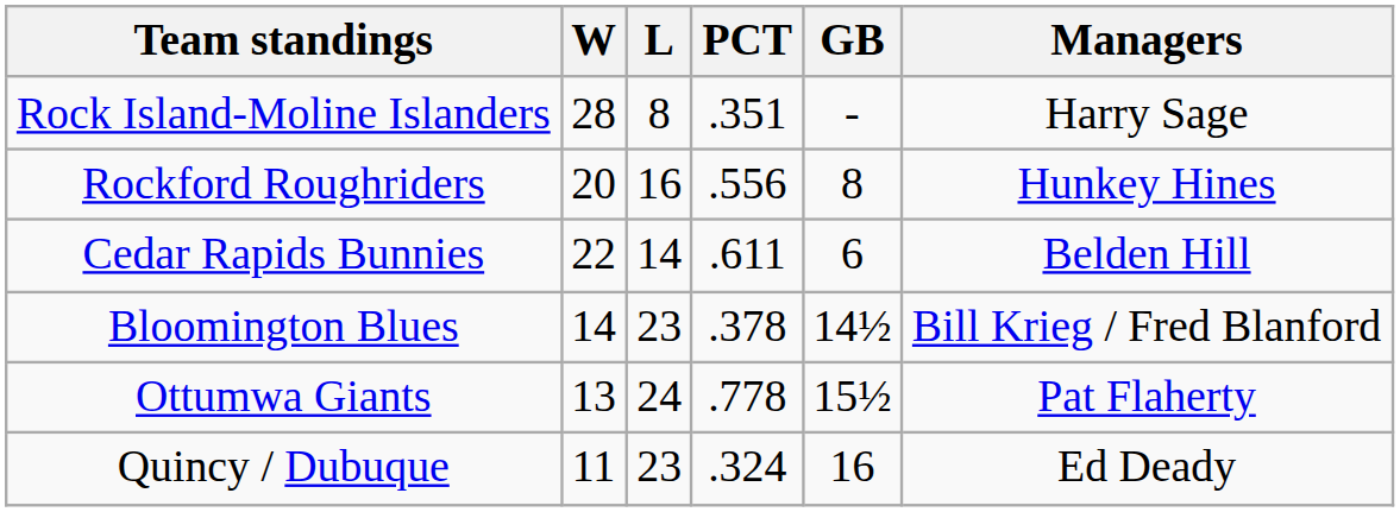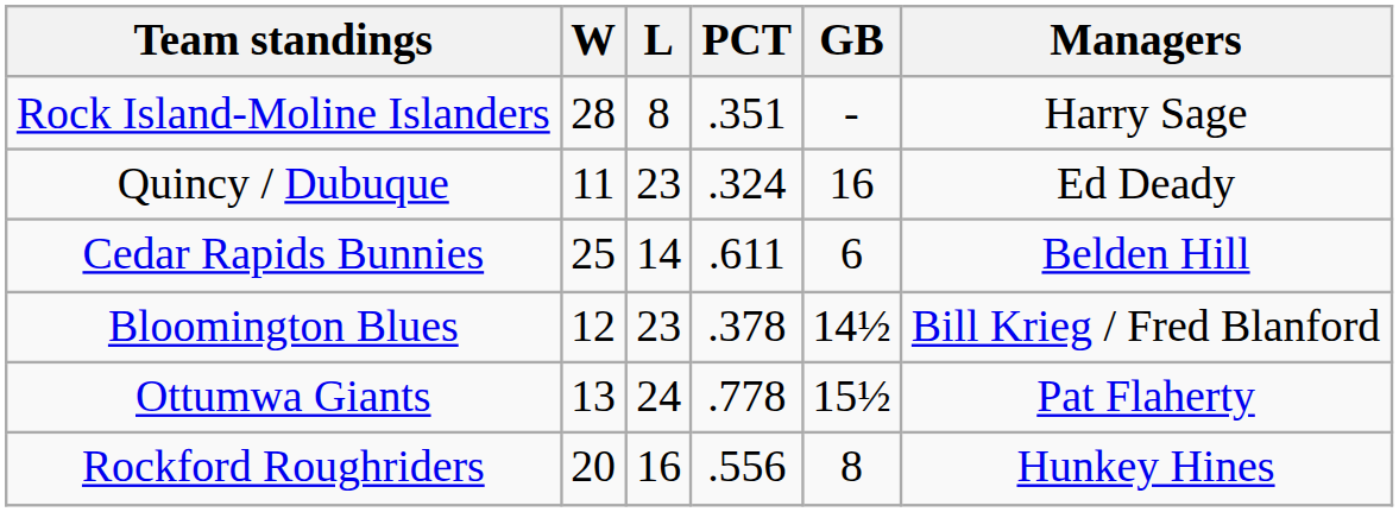rows swapped: Rockford Roughriders <-> Quincy / Dubuque
Cedar Rapids Bunnies | W: 22 -> 25
Bloomington Blues | W: 14 -> 12
